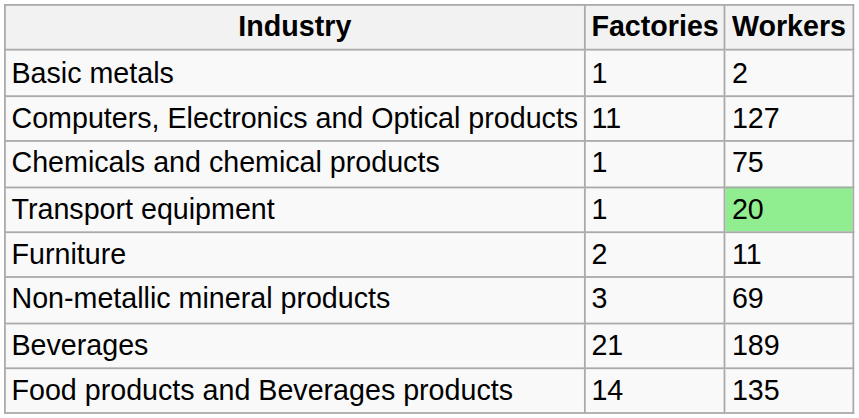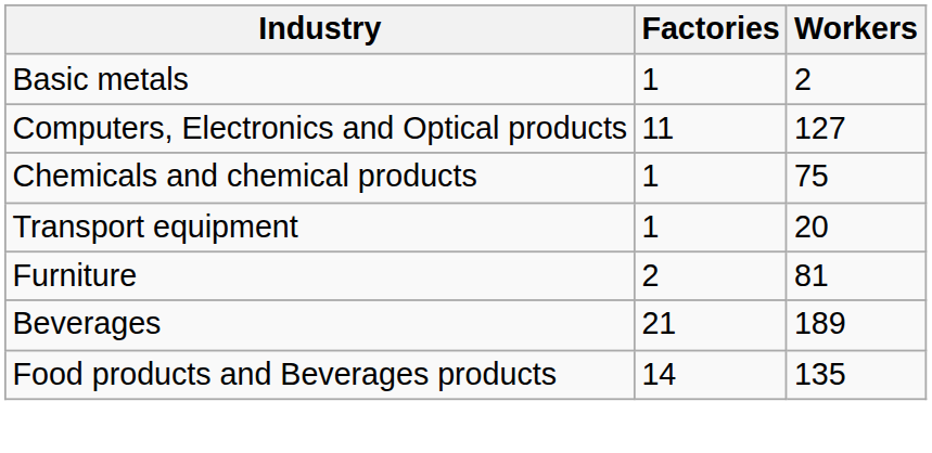Transport equipment | Workers: lightgreen background -> no background
Furniture | Workers: 11 -> 81
- row: Non-metallic mineral products | 3 | 69
